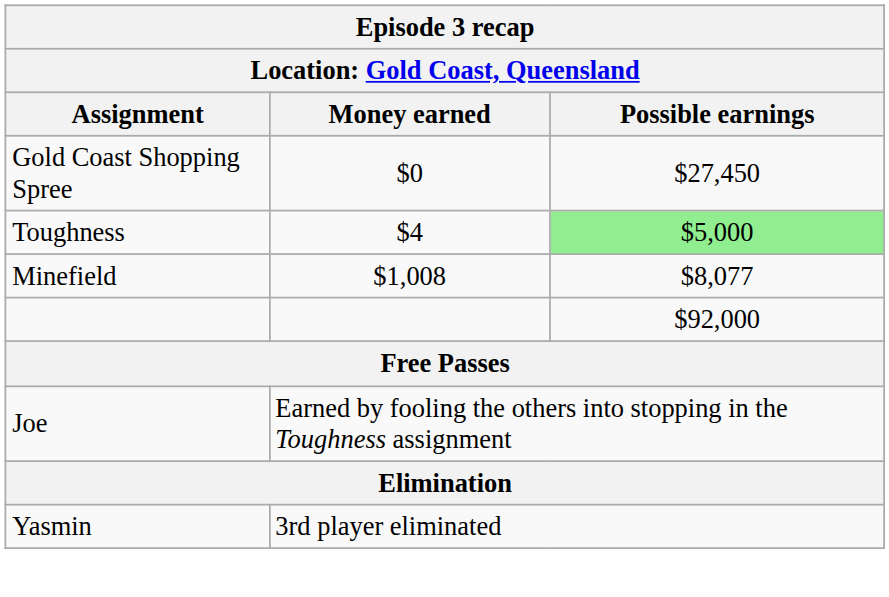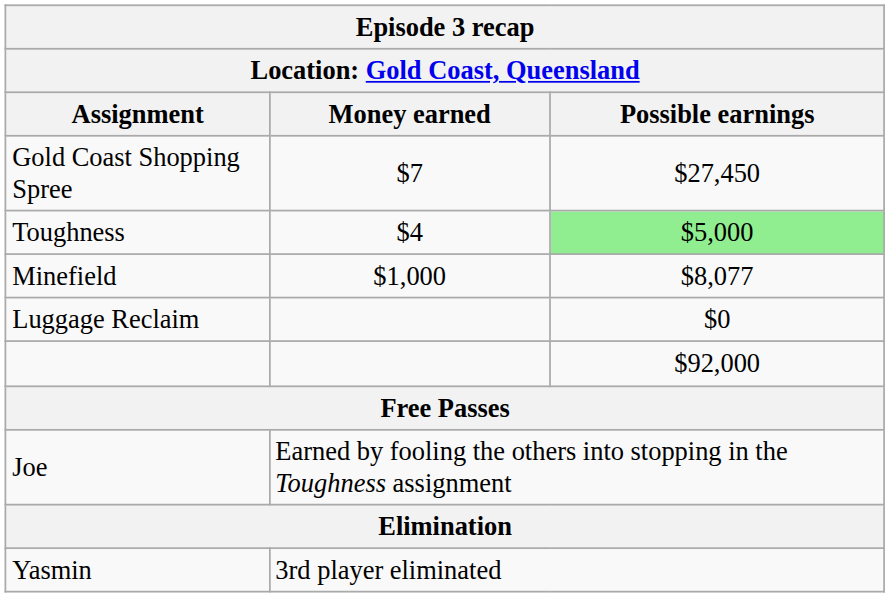Gold Coast Shopping Spree | Money earned: $0 -> $7
Minefield | Money earned: $1,008 -> $1,000
+ row: Luggage Reclaim | $0
